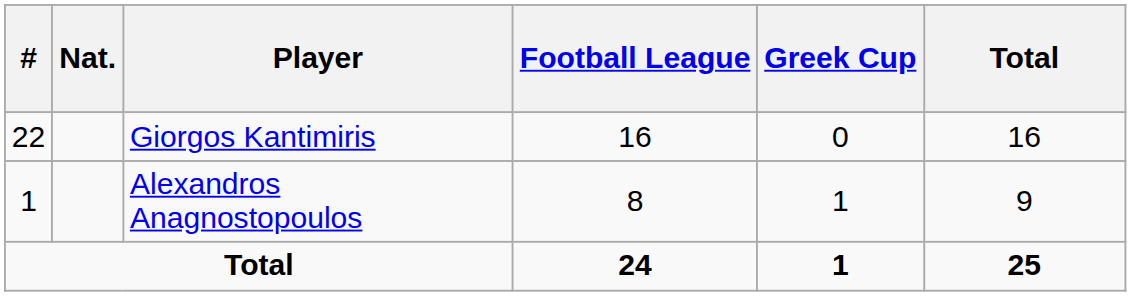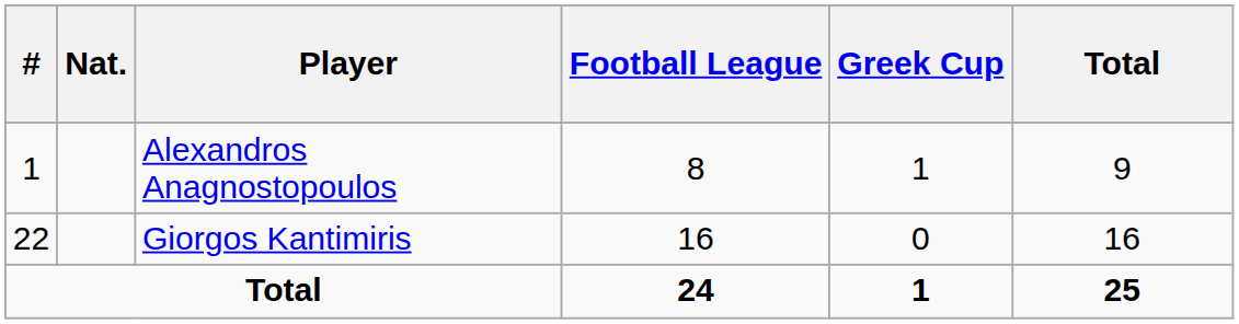rows swapped: Giorgos Kantimiris <-> Alexandros Anagnostopoulos
